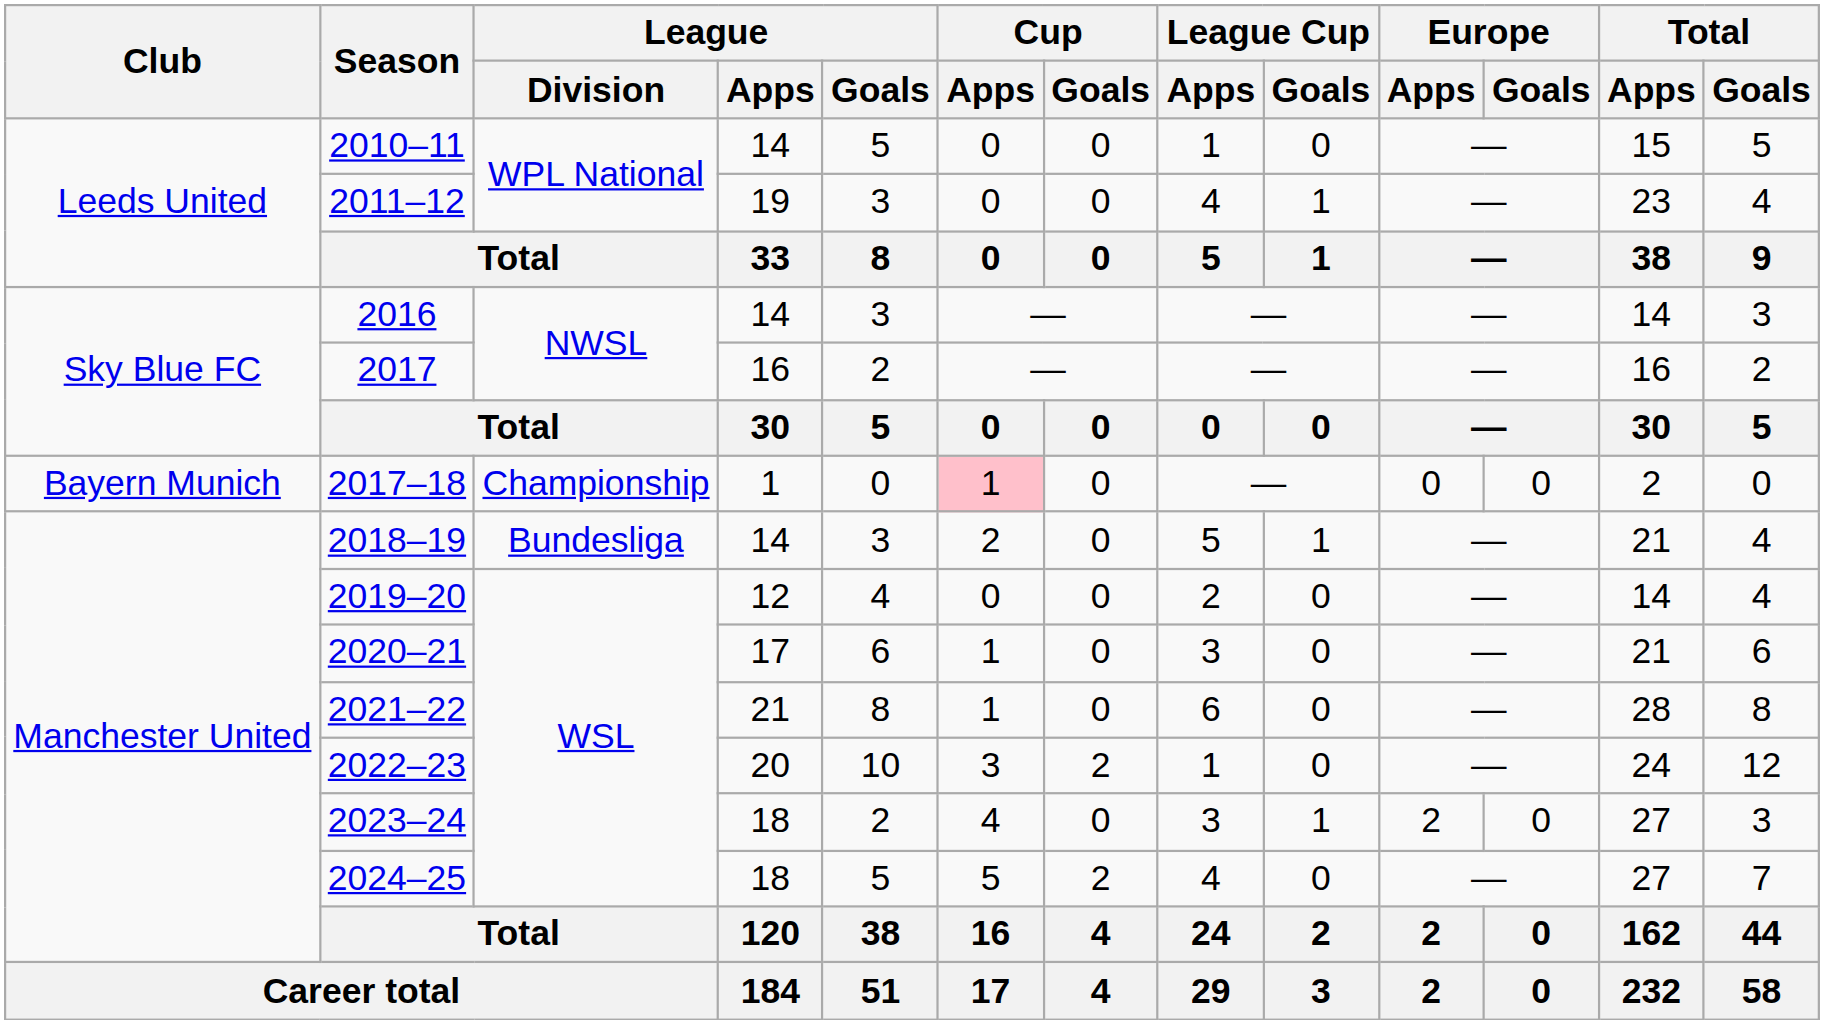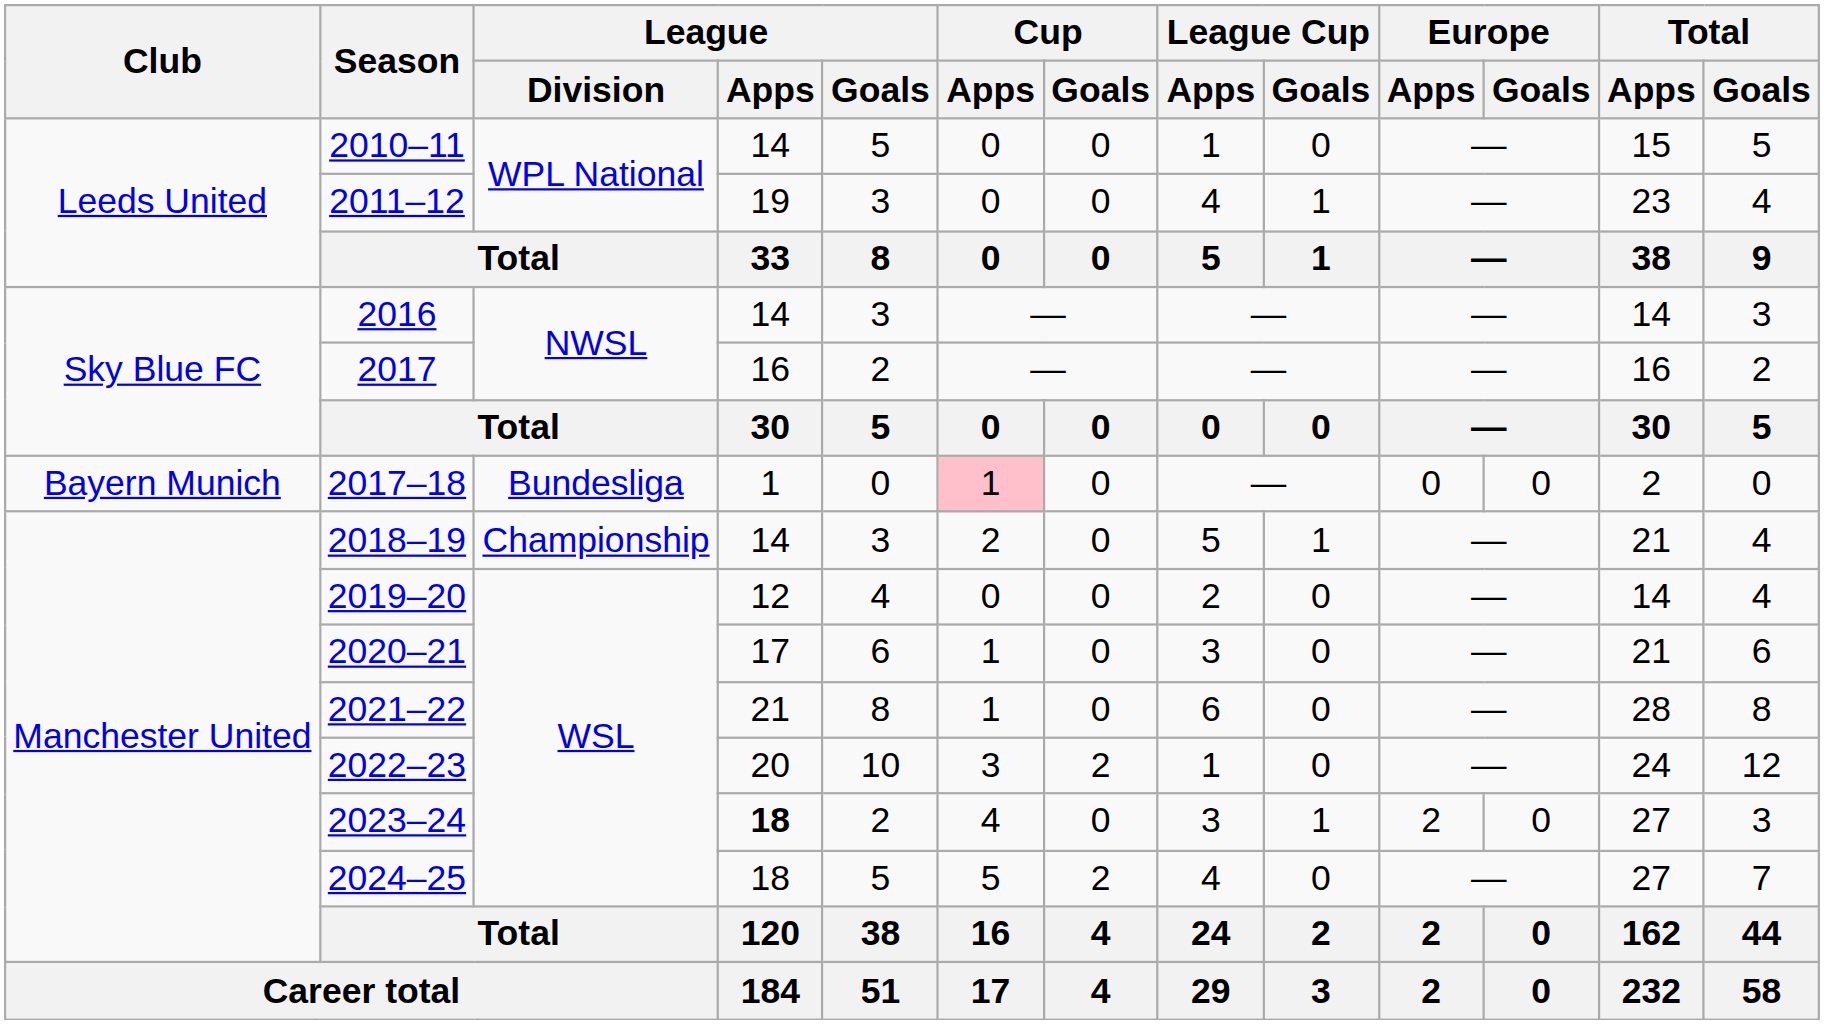2017–18 | League / Division: Championship -> Bundesliga
2018–19 | League / Division: Bundesliga -> Championship
2023–24 | League / Apps: normal -> bold
